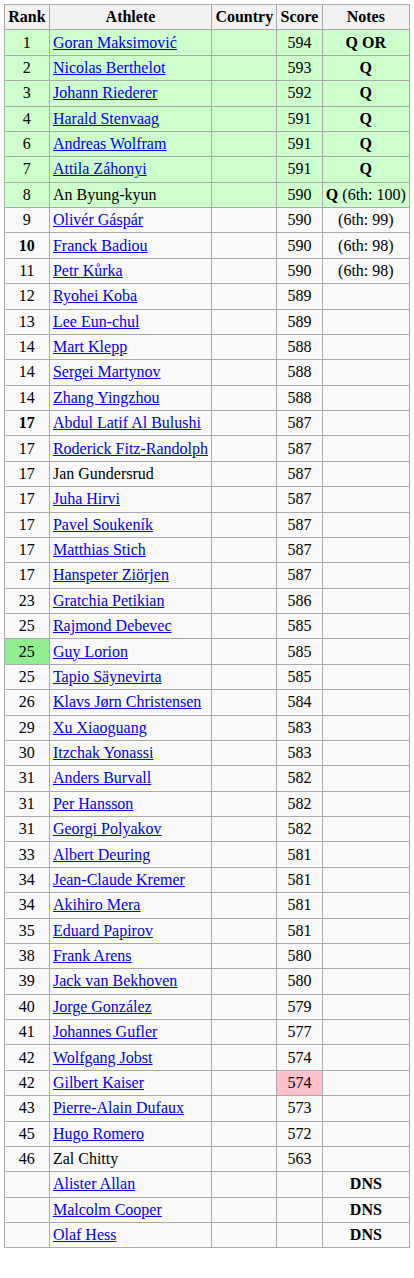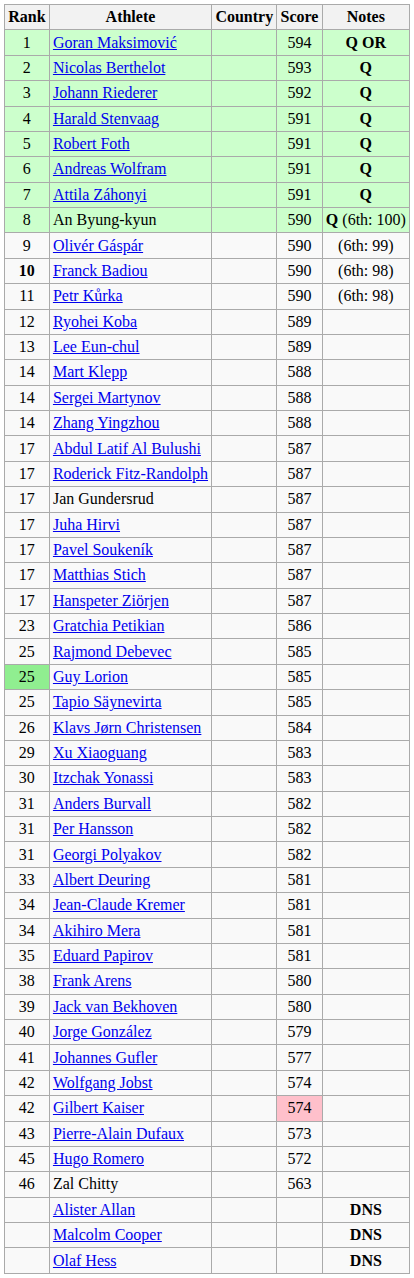+ row: 5 | Robert Foth | 591 | Q
Abdul Latif Al Bulushi | Rank: bold -> normal
